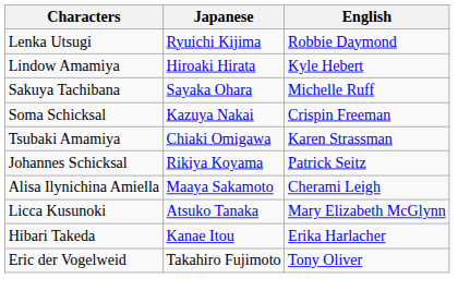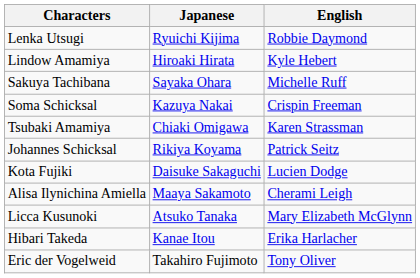+ row: Kota Fujiki | Daisuke Sakaguchi | Lucien Dodge
